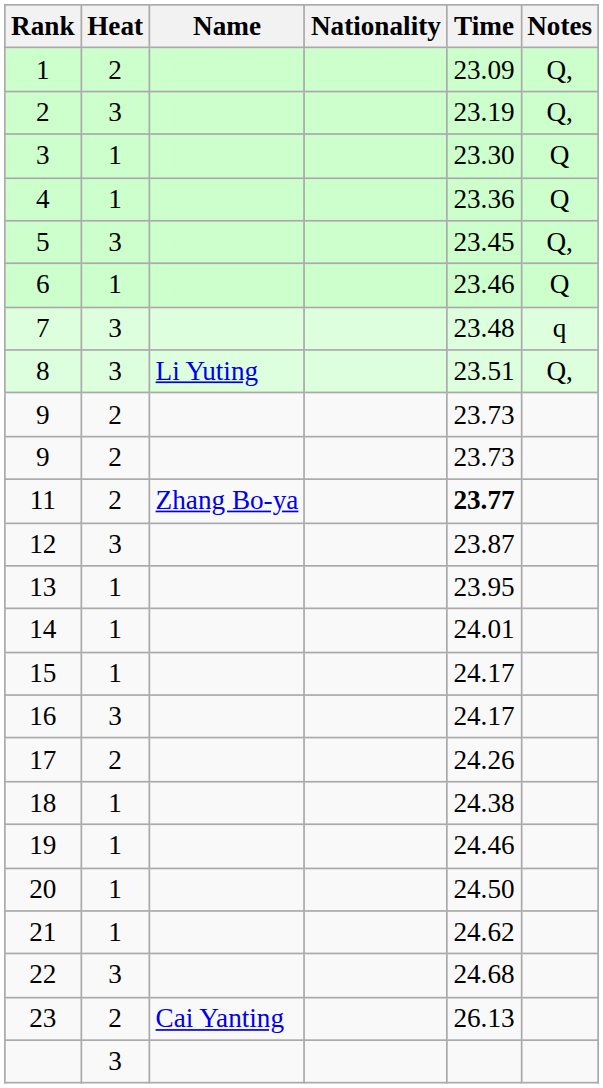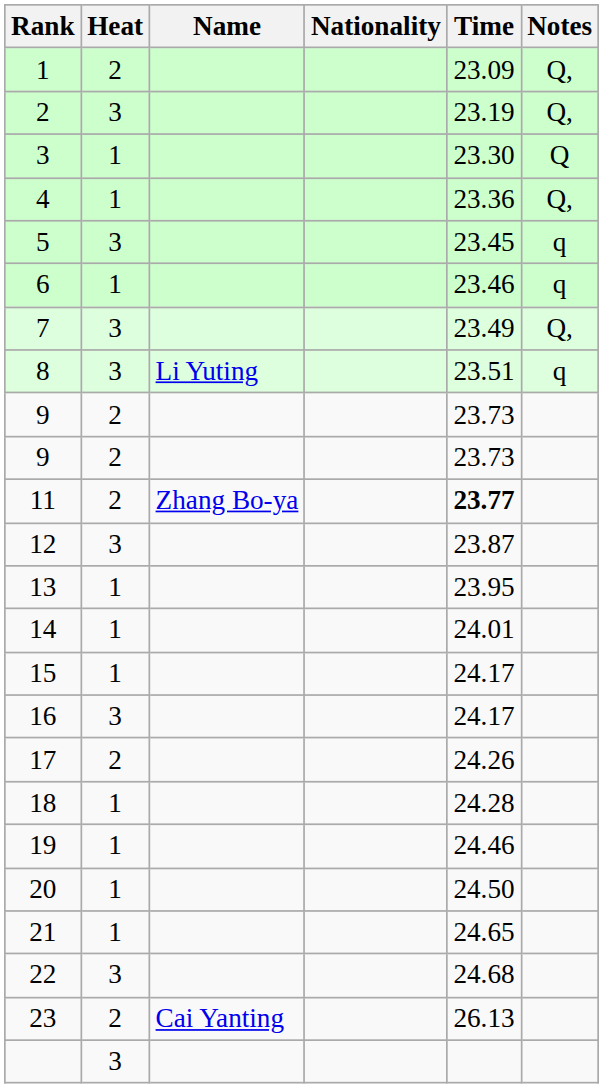4 | Notes: Q -> Q,
5 | Notes: Q, -> q
6 | Notes: Q -> q
7 | Time: 23.48 -> 23.49
7 | Notes: q -> Q,
8 | Notes: Q, -> q
18 | Time: 24.38 -> 24.28
21 | Time: 24.62 -> 24.65
